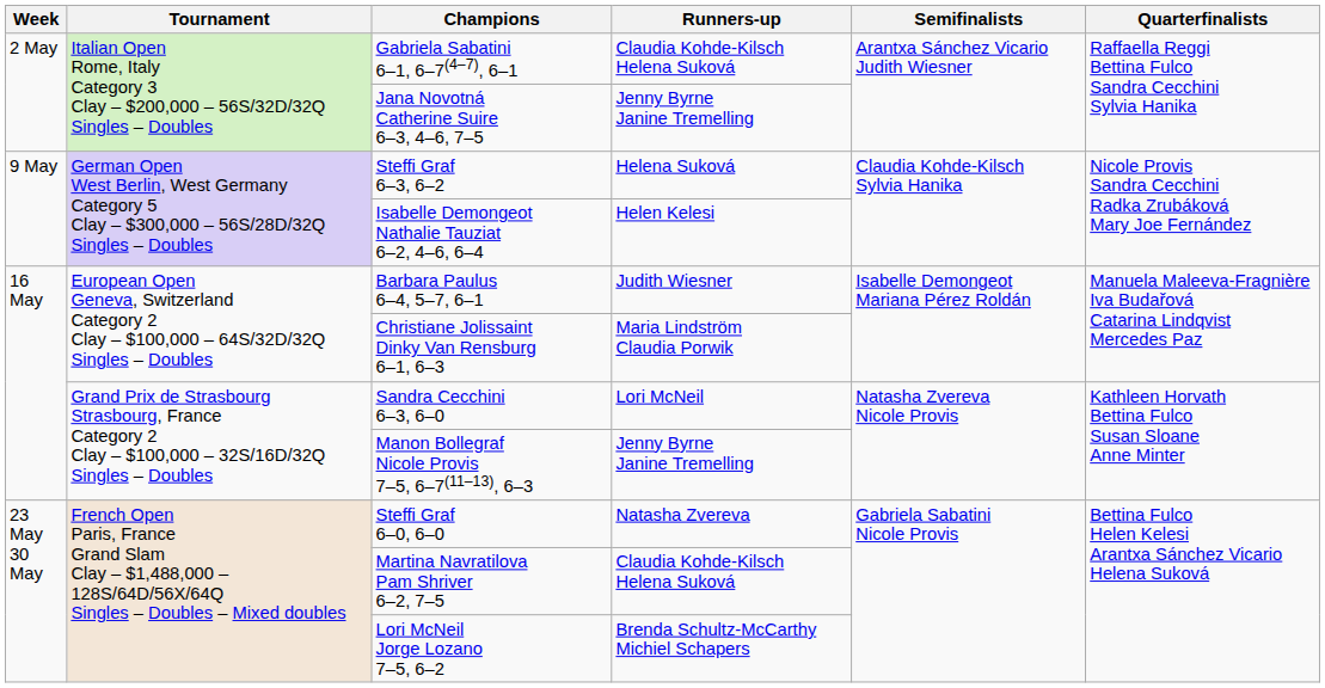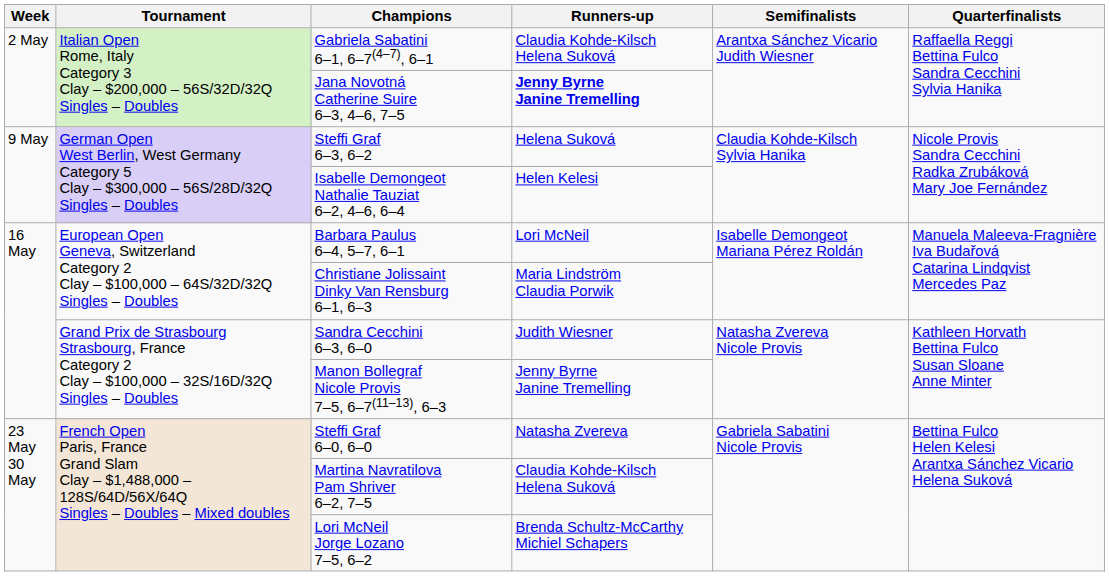Jana Novotná Catherine Suire 6–3, 4–6, 7–5 | Runners-up: normal -> bold
Barbara Paulus 6–4, 5–7, 6–1 | Runners-up: Judith Wiesner -> Lori McNeil
Sandra Cecchini 6–3, 6–0 | Runners-up: Lori McNeil -> Judith Wiesner
